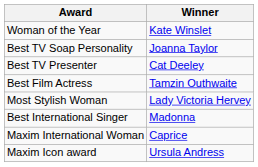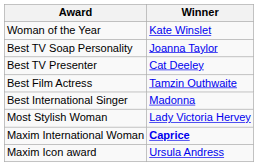rows swapped: Best International Singer <-> Most Stylish Woman
Maxim International Woman | Winner: normal -> bold
